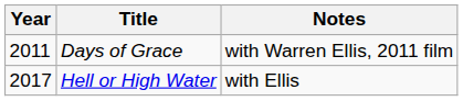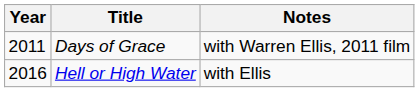Hell or High Water | Year: 2017 -> 2016
